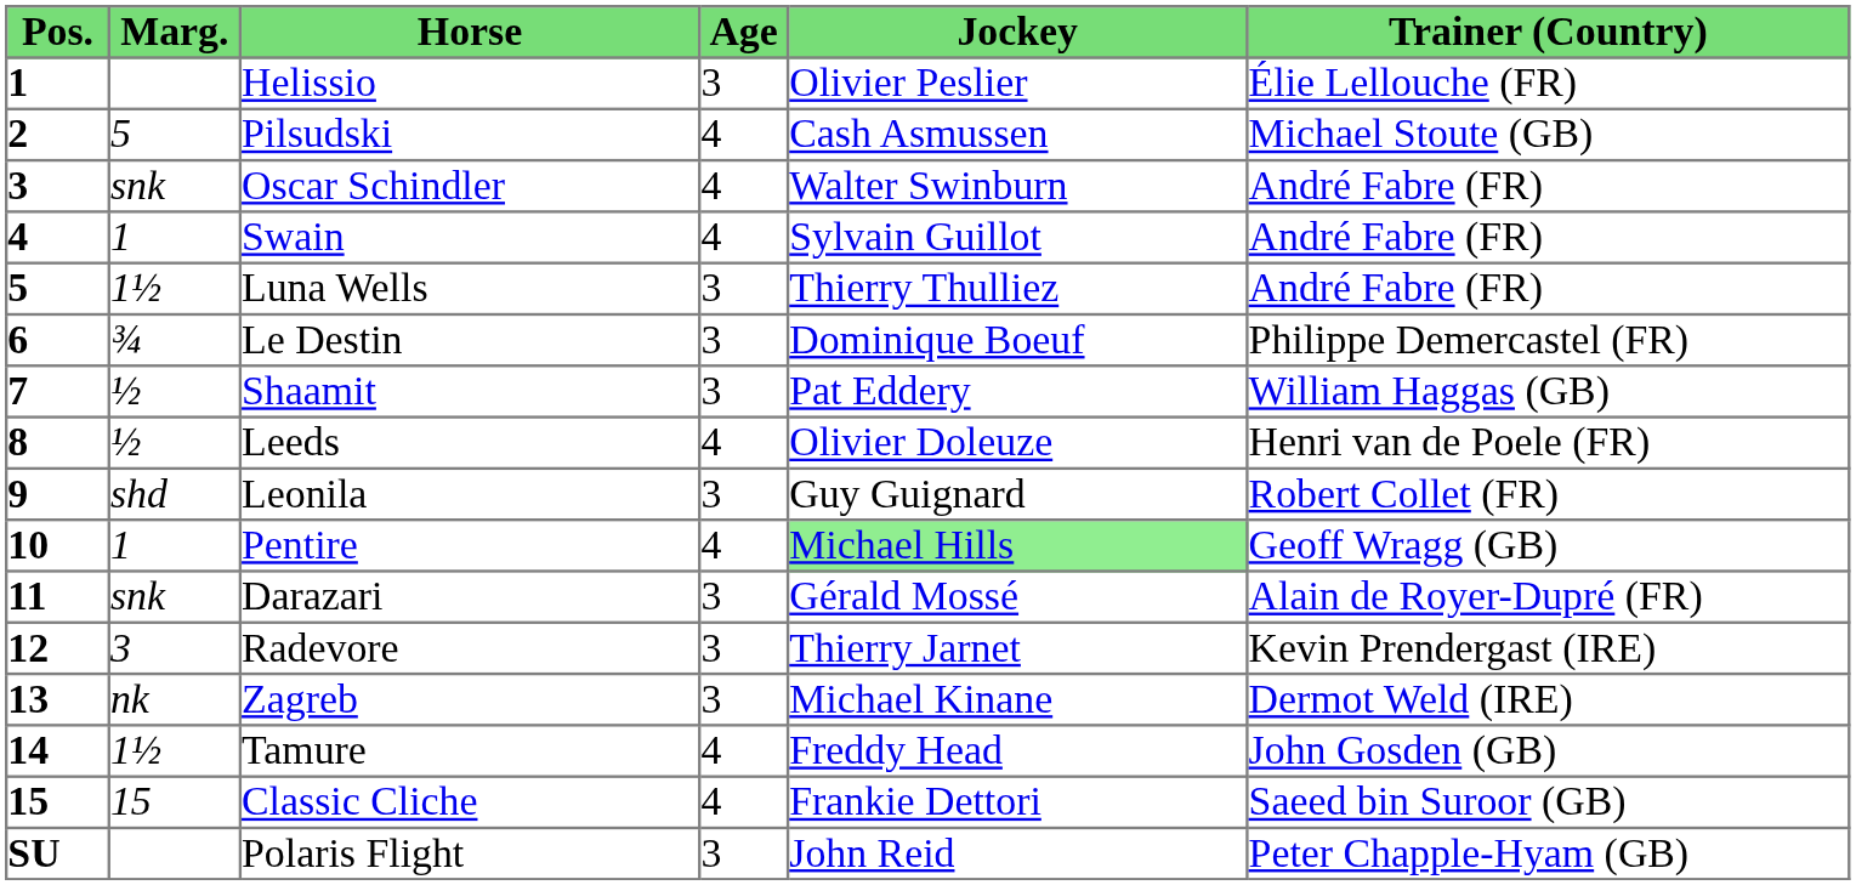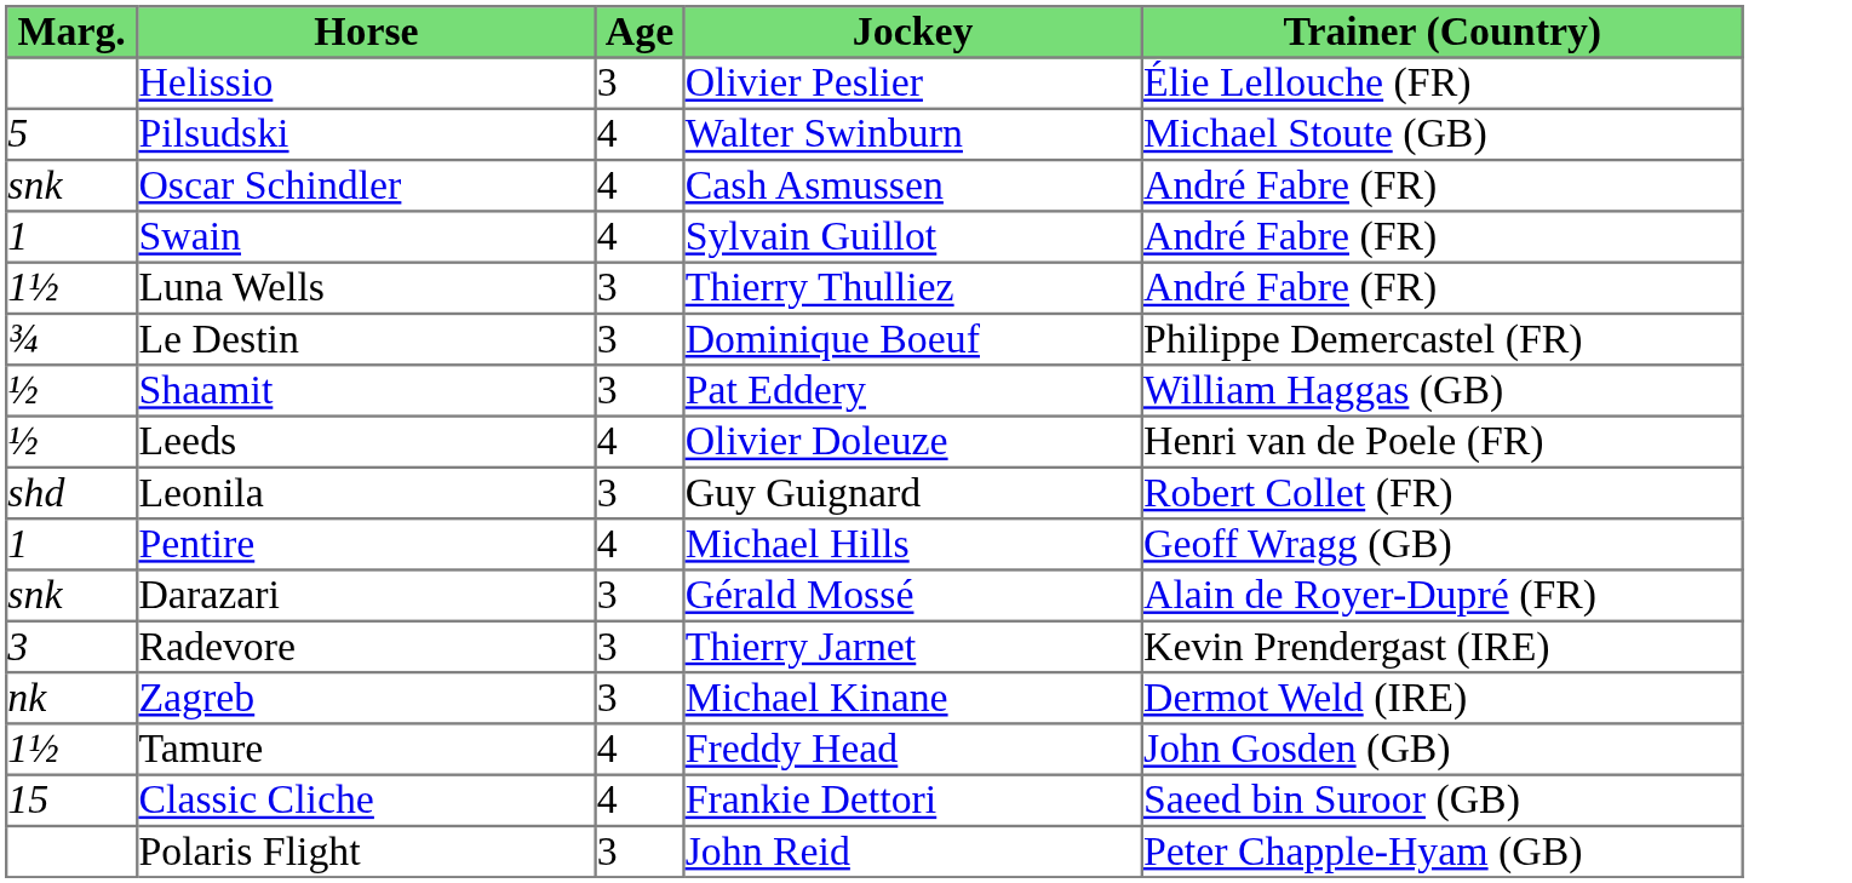- column: Pos. | 1 | 2 | 3 | 4 | 5 | 6 | 7 | 8 | 9 | 10 | 11 | 12 | 13 | 14 | 15 | SU
Pilsudski | Jockey: Cash Asmussen -> Walter Swinburn
Oscar Schindler | Jockey: Walter Swinburn -> Cash Asmussen
Pentire | Jockey: lightgreen background -> no background
